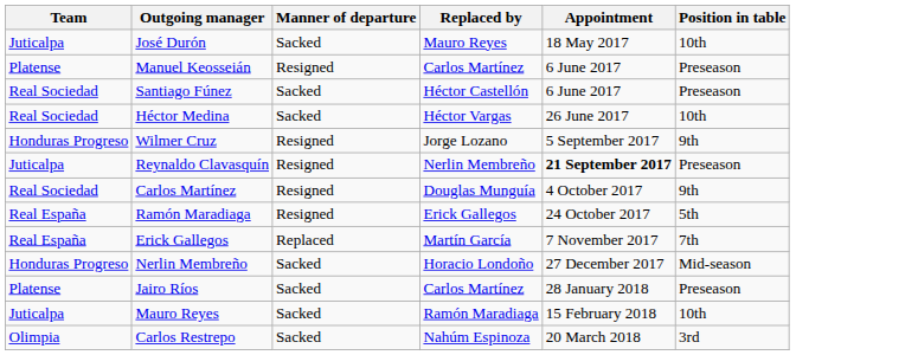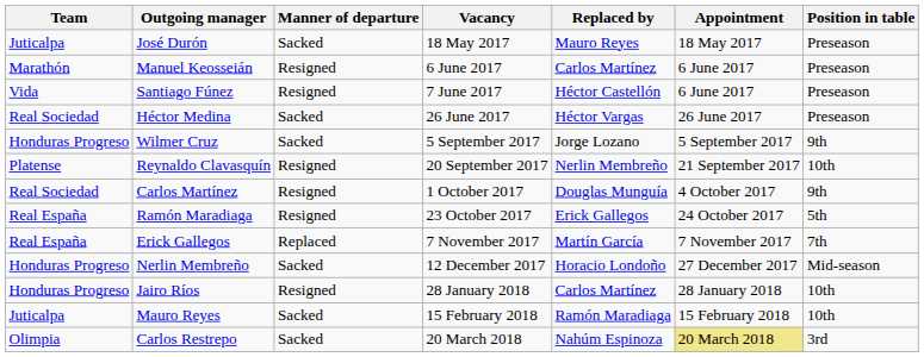+ column: Vacancy | 18 May 2017 | 6 June 2017 | 7 June 2017 | 26 June 2017 | 5 September 2017 | 20 September 2017 | 1 October 2017 | 23 October 2017 | 7 November 2017 | 12 December 2017 | 28 January 2018 | 15 February 2018 | 20 March 2018
José Durón | Position in table: 10th -> Preseason
Manuel Keosseián | Team: Platense -> Marathón
Santiago Fúnez | Team: Real Sociedad -> Vida
Santiago Fúnez | Manner of departure: Sacked -> Resigned
Héctor Medina | Position in table: 10th -> Preseason
Wilmer Cruz | Manner of departure: Resigned -> Sacked
Reynaldo Clavasquín | Team: Juticalpa -> Platense
Reynaldo Clavasquín | Appointment: bold -> normal
Reynaldo Clavasquín | Position in table: Preseason -> 10th
Jairo Ríos | Team: Platense -> Honduras Progreso
Jairo Ríos | Manner of departure: Sacked -> Resigned
Jairo Ríos | Position in table: Preseason -> 10th
Carlos Restrepo | Appointment: no background -> khaki background
